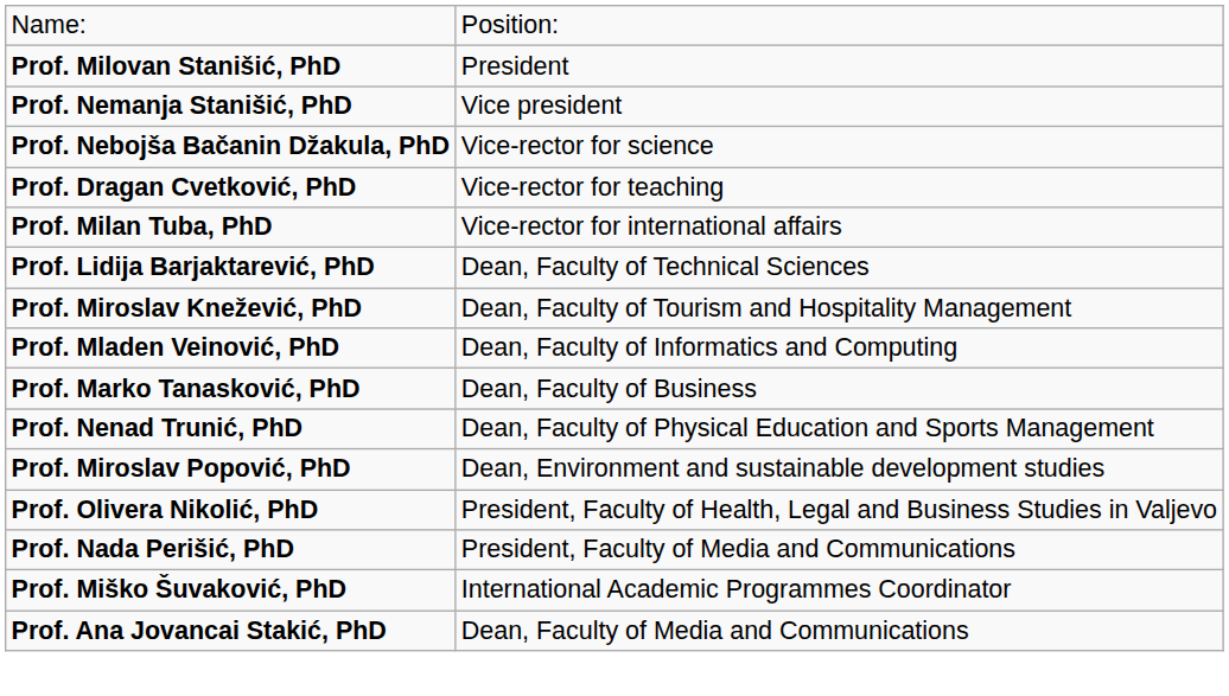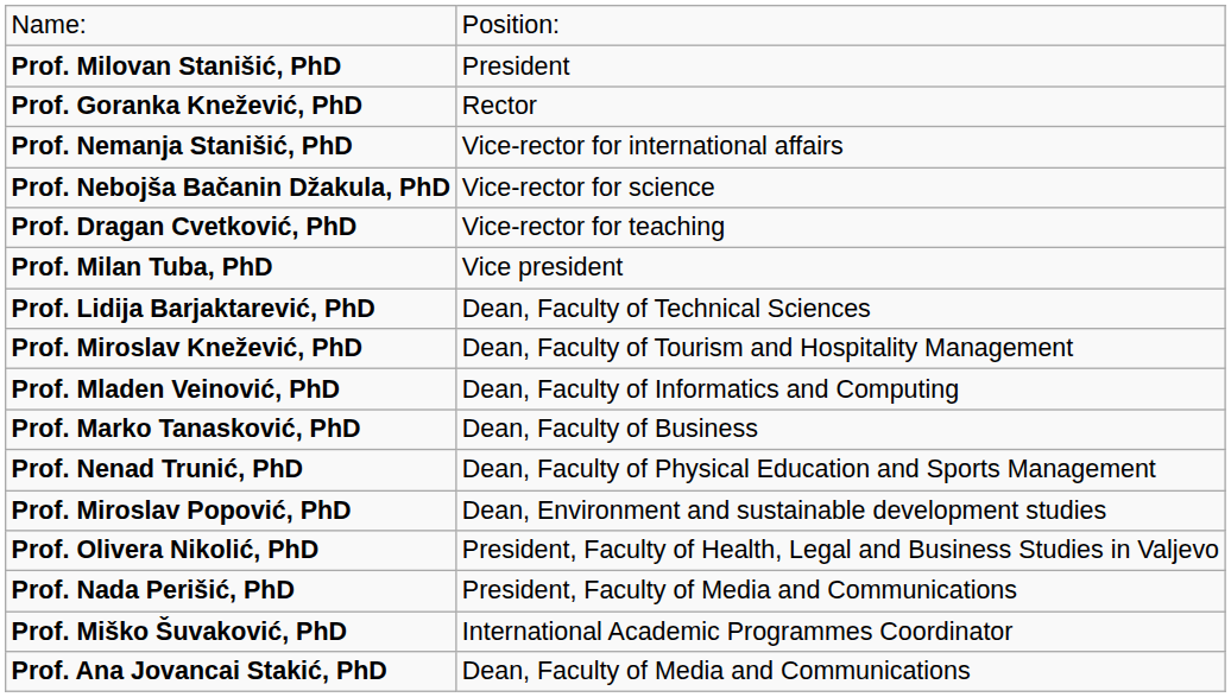+ row: Prof. Goranka Knežević, PhD | Rector
Prof. Nemanja Stanišić, PhD | column 2: Vice president -> Vice-rector for international affairs
Prof. Milan Tuba, PhD | column 2: Vice-rector for international affairs -> Vice president
